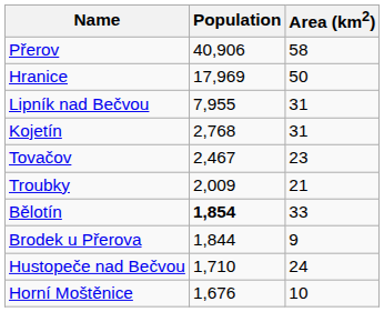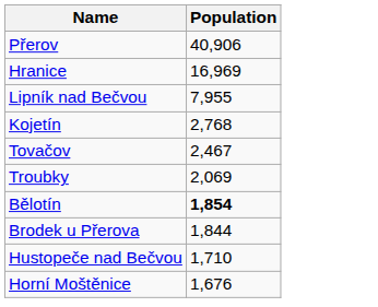- column: Area (km2) | 58 | 50 | 31 | 31 | 23 | 21 | 33 | 9 | 24 | 10
Hranice | Population: 17,969 -> 16,969
Troubky | Population: 2,009 -> 2,069
